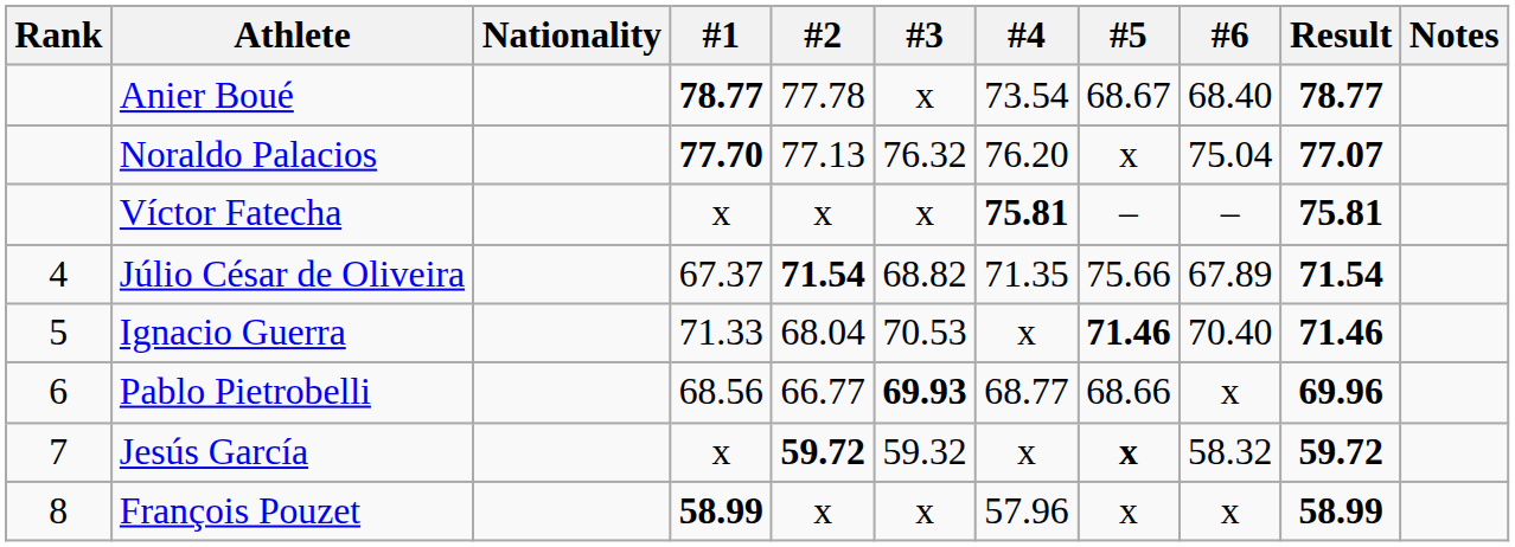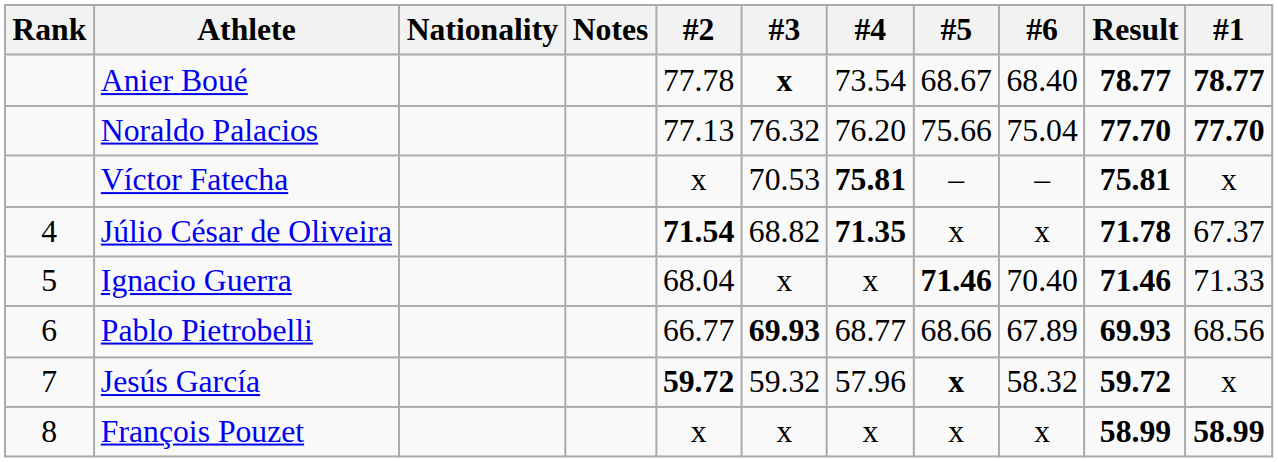columns swapped: #1 <-> Notes
Anier Boué | #3: normal -> bold
Noraldo Palacios | #5: x -> 75.66
Noraldo Palacios | Result: 77.07 -> 77.70
Víctor Fatecha | #3: x -> 70.53
Júlio César de Oliveira | #4: normal -> bold
Júlio César de Oliveira | #5: 75.66 -> x
Júlio César de Oliveira | #6: 67.89 -> x
Júlio César de Oliveira | Result: 71.54 -> 71.78
Ignacio Guerra | #3: 70.53 -> x
Pablo Pietrobelli | #6: x -> 67.89
Pablo Pietrobelli | Result: 69.96 -> 69.93
Jesús García | #4: x -> 57.96
François Pouzet | #4: 57.96 -> x
